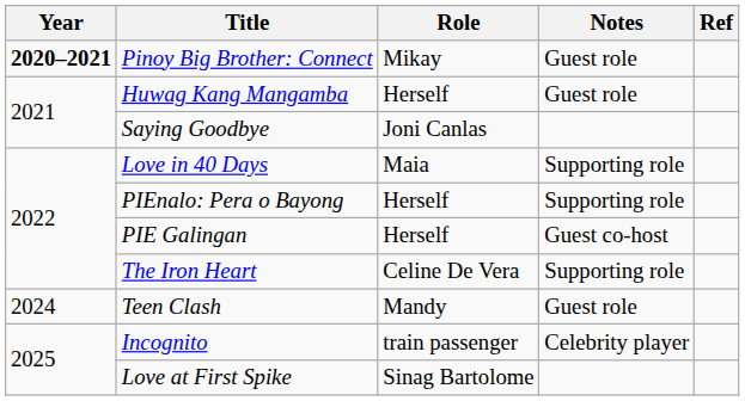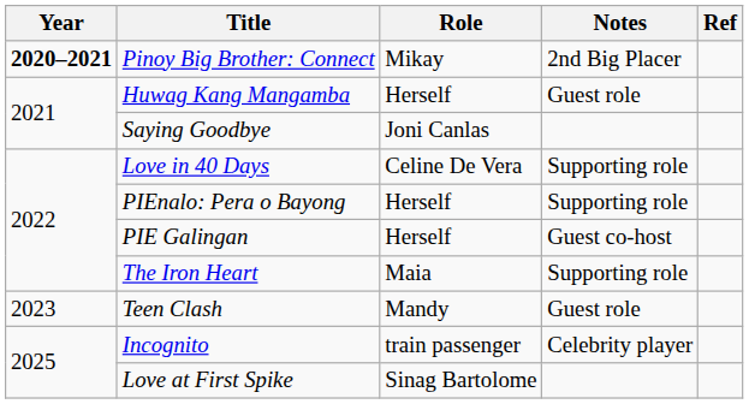Pinoy Big Brother: Connect | Notes: Guest role -> 2nd Big Placer
Love in 40 Days | Role: Maia -> Celine De Vera
The Iron Heart | Role: Celine De Vera -> Maia
Teen Clash | Year: 2024 -> 2023
